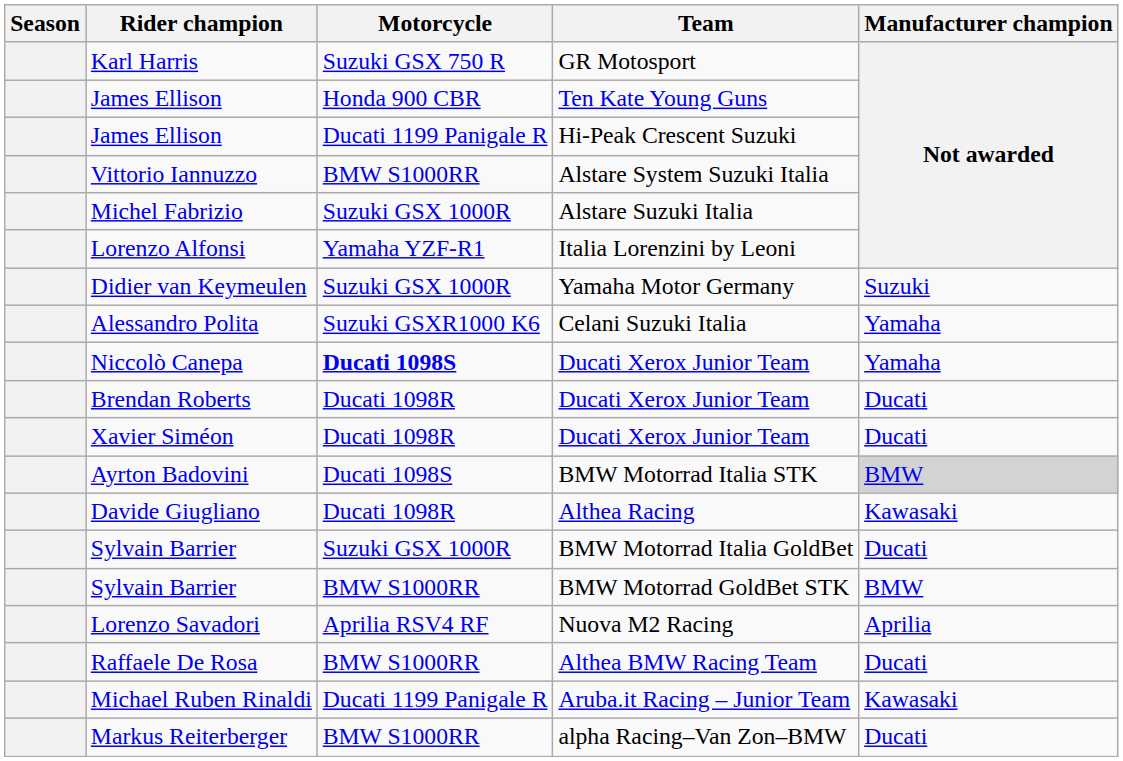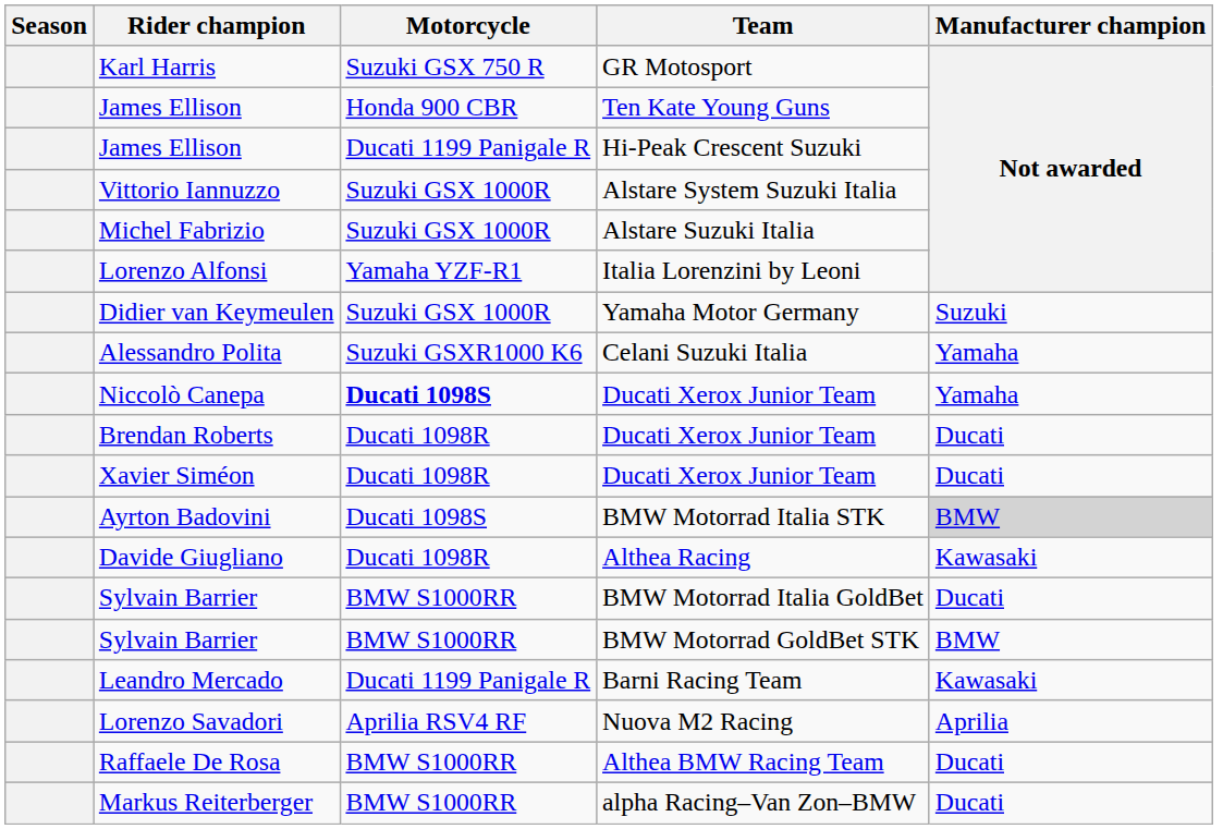Vittorio Iannuzzo | Motorcycle: BMW S1000RR -> Suzuki GSX 1000R
Sylvain Barrier / BMW Motorrad Italia GoldBet | Motorcycle: Suzuki GSX 1000R -> BMW S1000RR
+ row: Leandro Mercado | Ducati 1199 Panigale R | Barni Racing Team | Kawasaki
- row: Michael Ruben Rinaldi | Ducati 1199 Panigale R | Aruba.it Racing – Junior Team | Kawasaki
